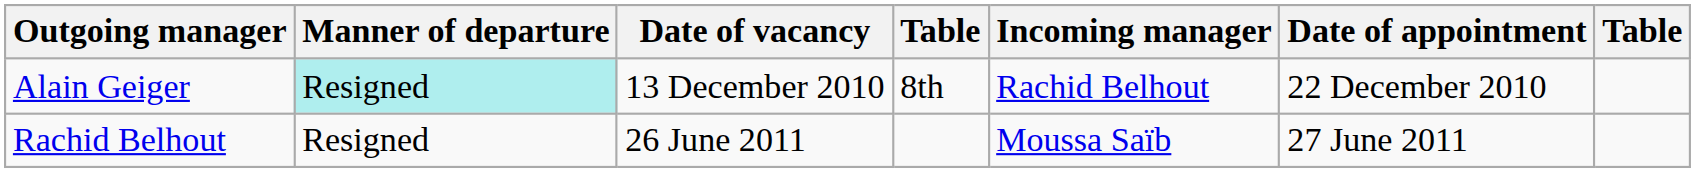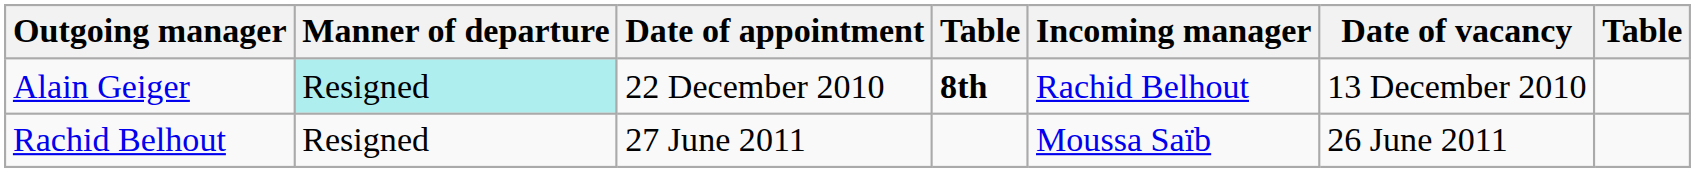columns swapped: Date of vacancy <-> Date of appointment
Alain Geiger | column 4: normal -> bold
